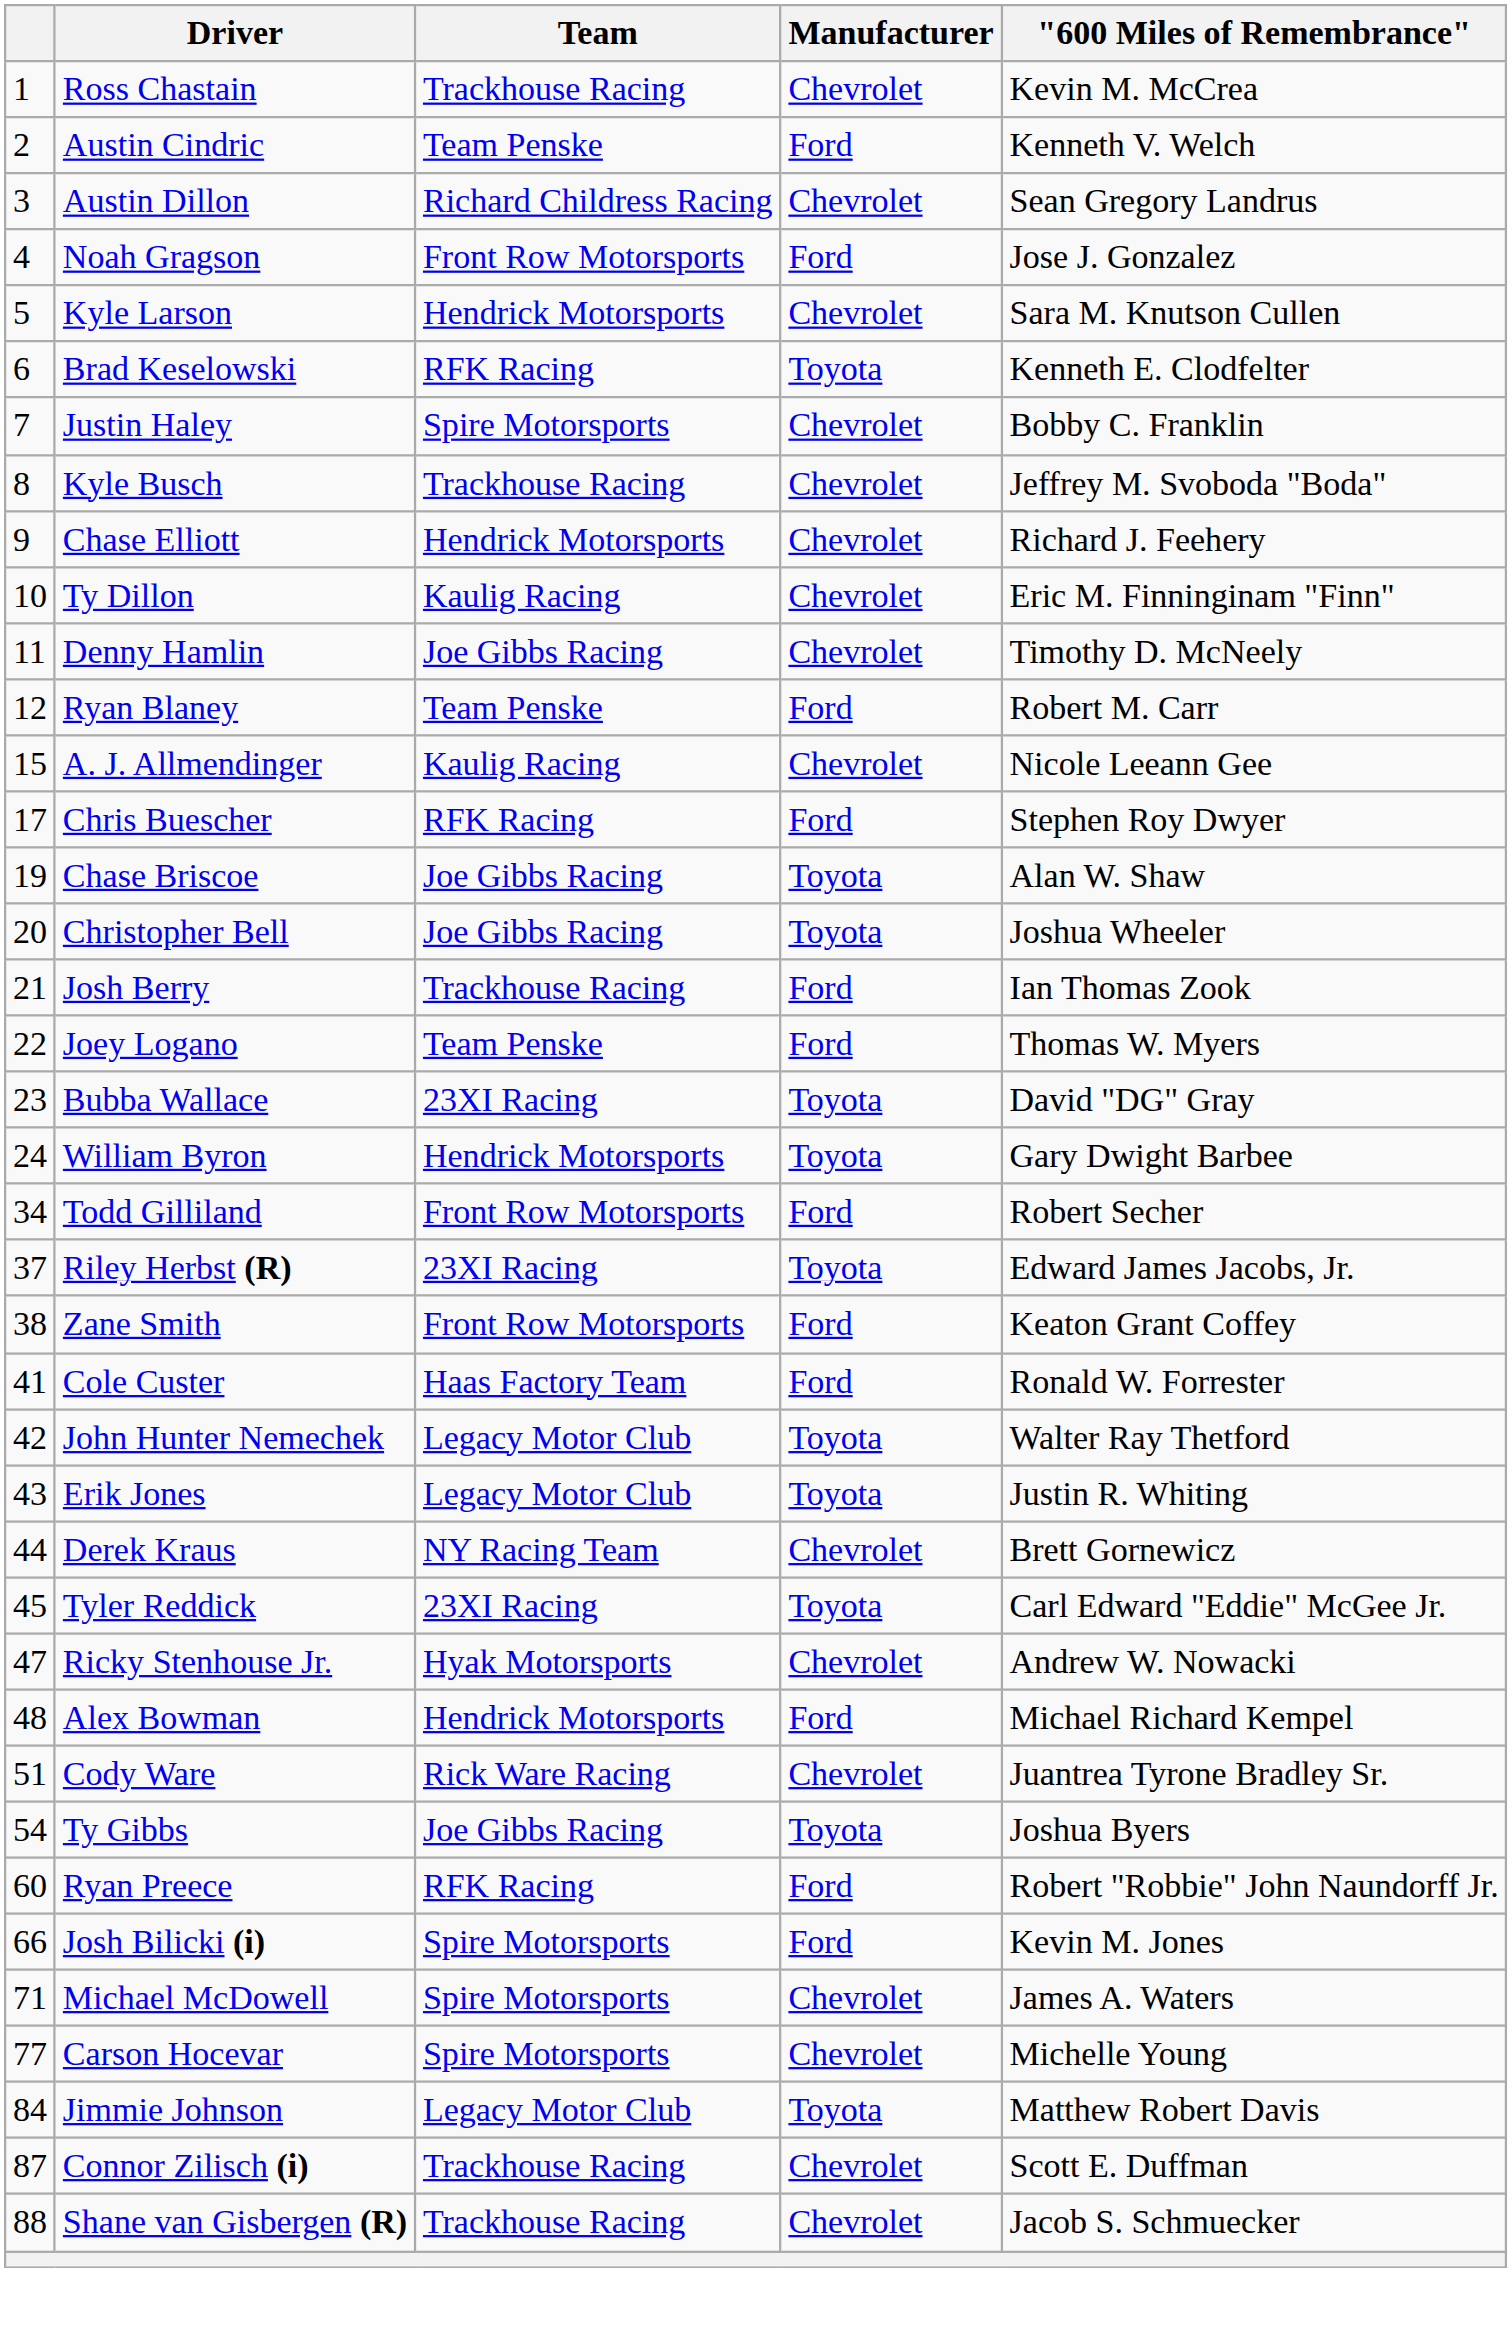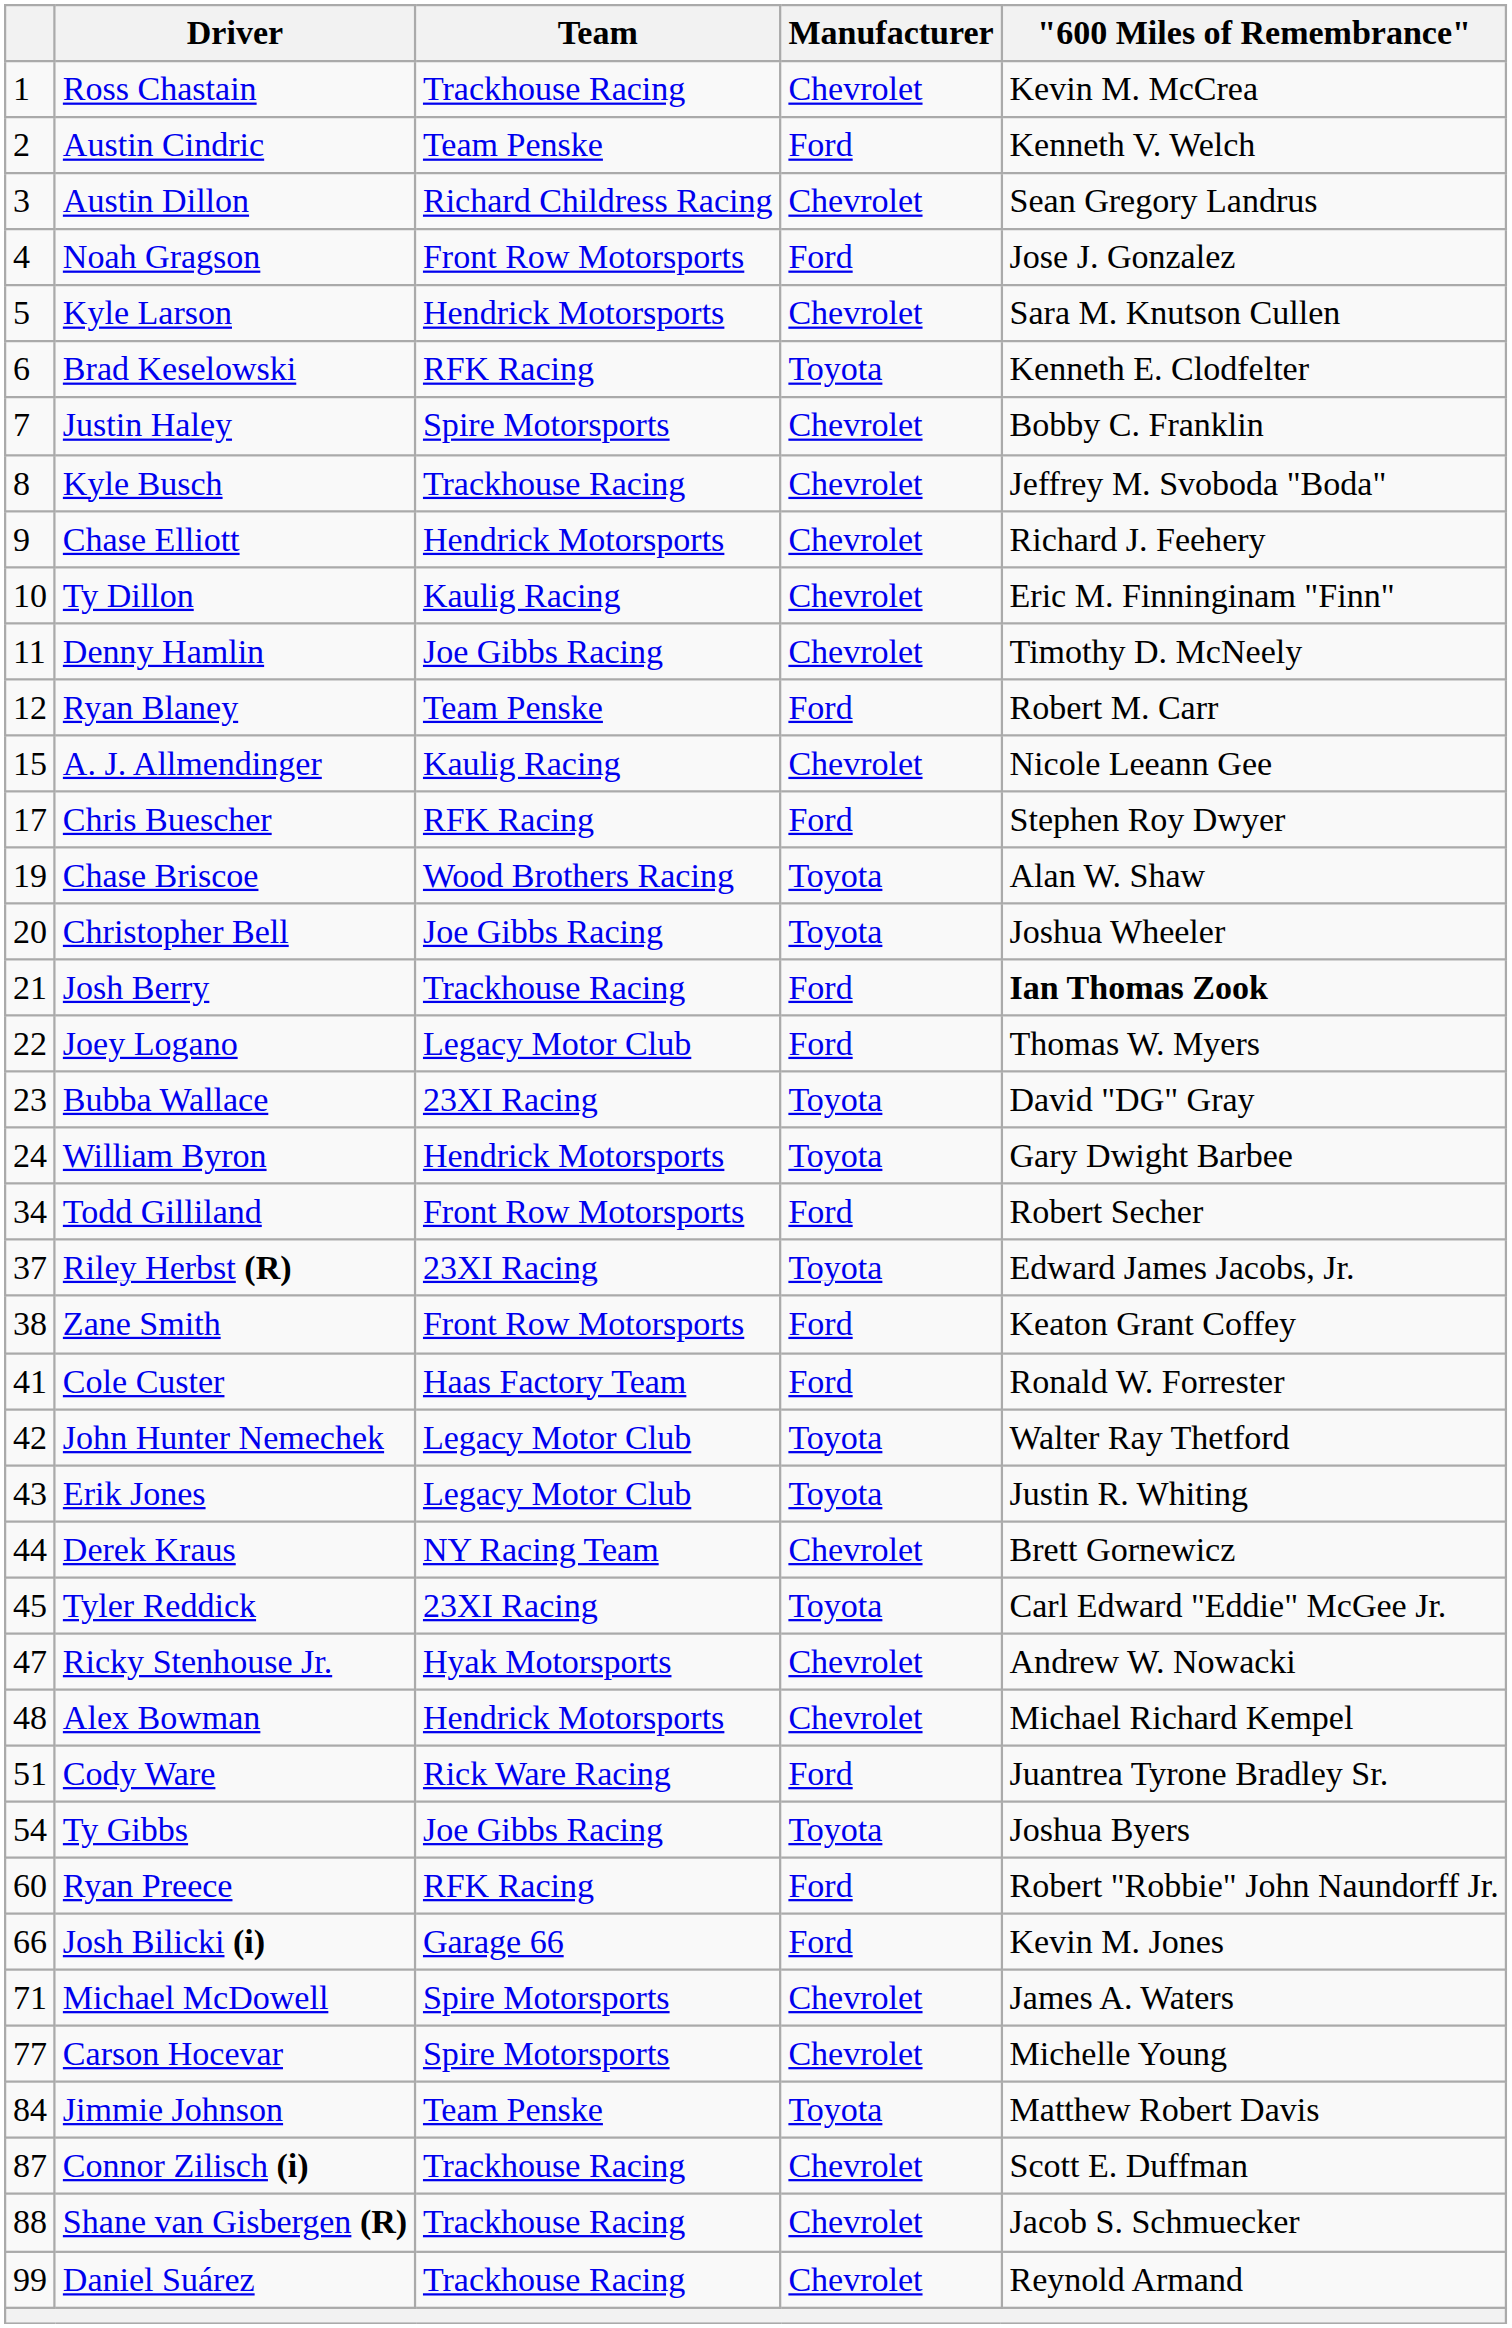Chase Briscoe | Team: Joe Gibbs Racing -> Wood Brothers Racing
Josh Berry | "600 Miles of Remembrance": normal -> bold
Joey Logano | Team: Team Penske -> Legacy Motor Club
Alex Bowman | Manufacturer: Ford -> Chevrolet
Cody Ware | Manufacturer: Chevrolet -> Ford
Josh Bilicki (i) | Team: Spire Motorsports -> Garage 66
Jimmie Johnson | Team: Legacy Motor Club -> Team Penske
+ row: 99 | Daniel Suárez | Trackhouse Racing | Chevrolet | Reynold Armand
